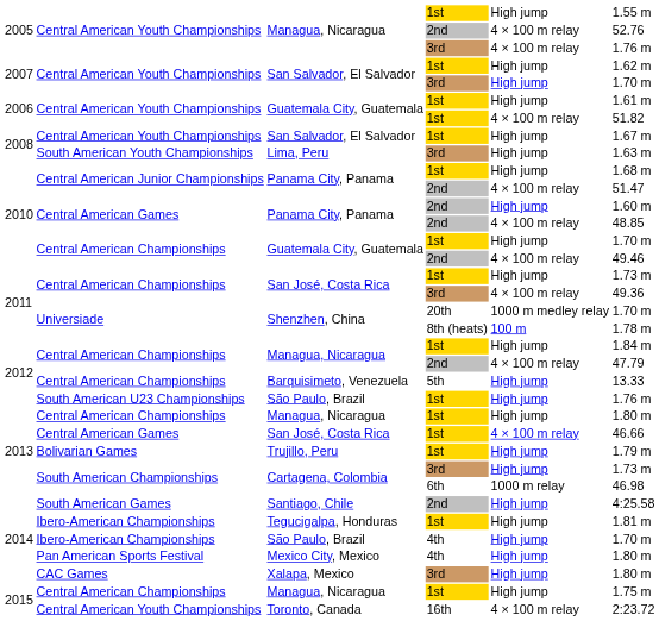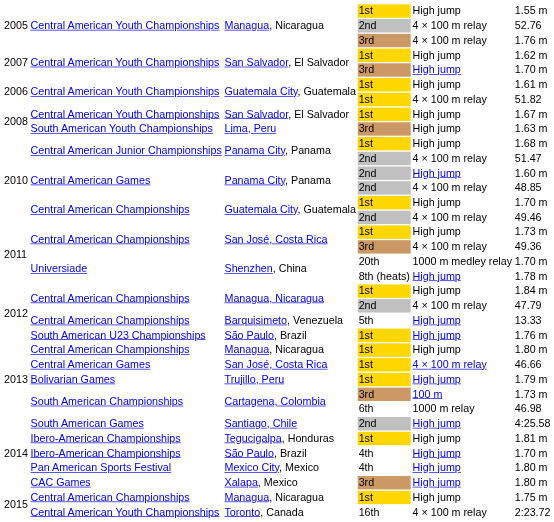Shenzhen, China / 8th (heats) | column 5: 100 m -> High jump
Cartagena, Colombia / 3rd | column 5: High jump -> 100 m
